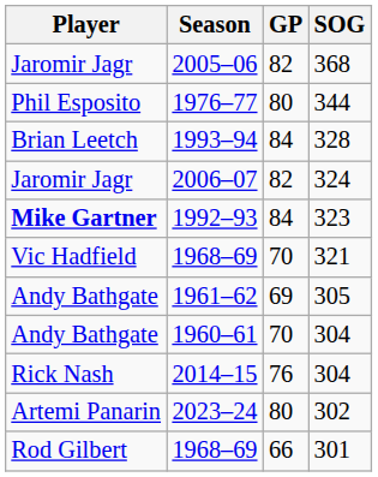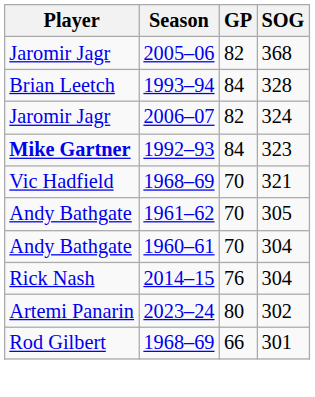- row: Phil Esposito | 1976–77 | 80 | 344
1961–62 | GP: 69 -> 70
